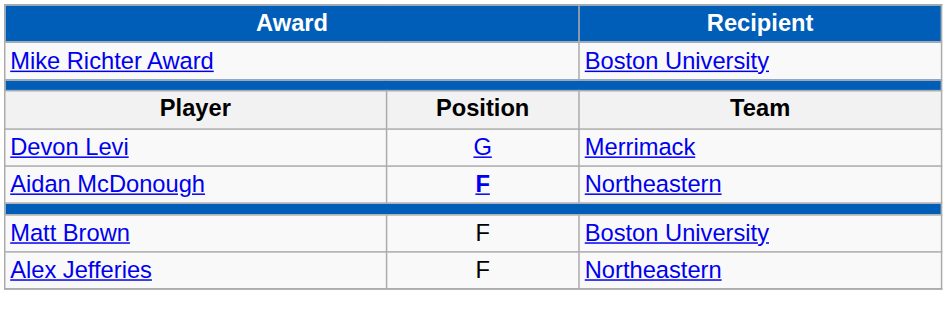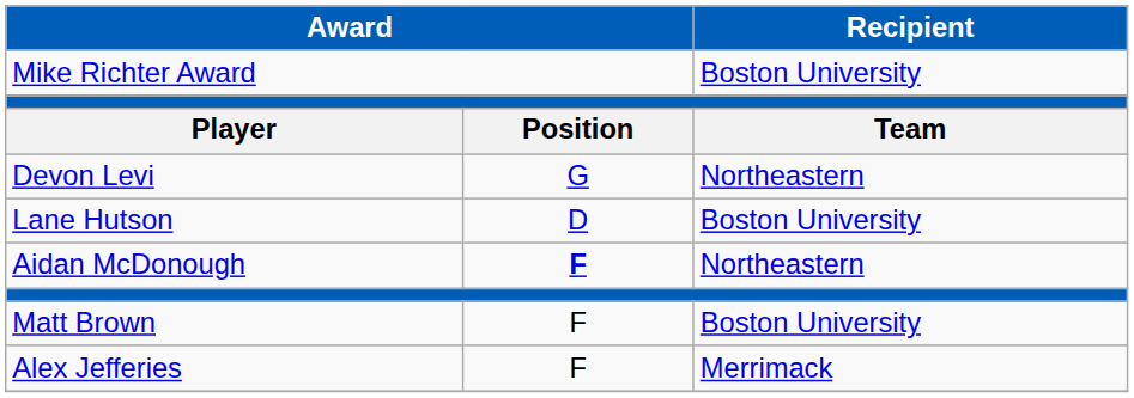Devon Levi | Recipient: Merrimack -> Northeastern
+ row: Lane Hutson | D | Boston University
Alex Jefferies | Recipient: Northeastern -> Merrimack
